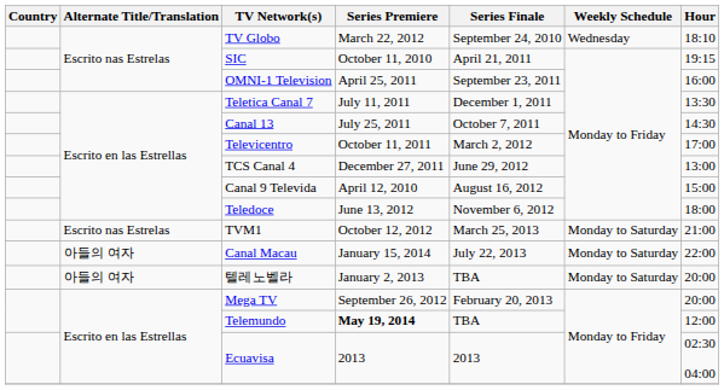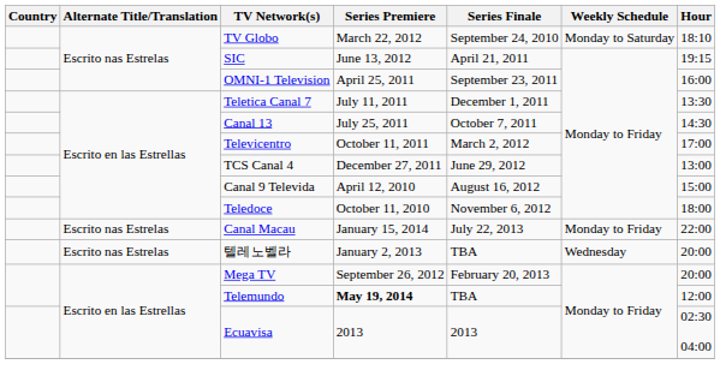TV Globo | Weekly Schedule: Wednesday -> Monday to Saturday
SIC | Series Premiere: October 11, 2010 -> June 13, 2012
Teledoce | Series Premiere: June 13, 2012 -> October 11, 2010
- row: Escrito nas Estrelas | TVM1 | October 12, 2012 | March 25, 2013 | Monday to Saturday | 21:00
Canal Macau | Alternate Title/Translation: 아들의 여자 -> Escrito nas Estrelas
Canal Macau | Weekly Schedule: Monday to Saturday -> Monday to Friday
텔레노벨라 | Alternate Title/Translation: 아들의 여자 -> Escrito nas Estrelas
텔레노벨라 | Weekly Schedule: Monday to Saturday -> Wednesday
